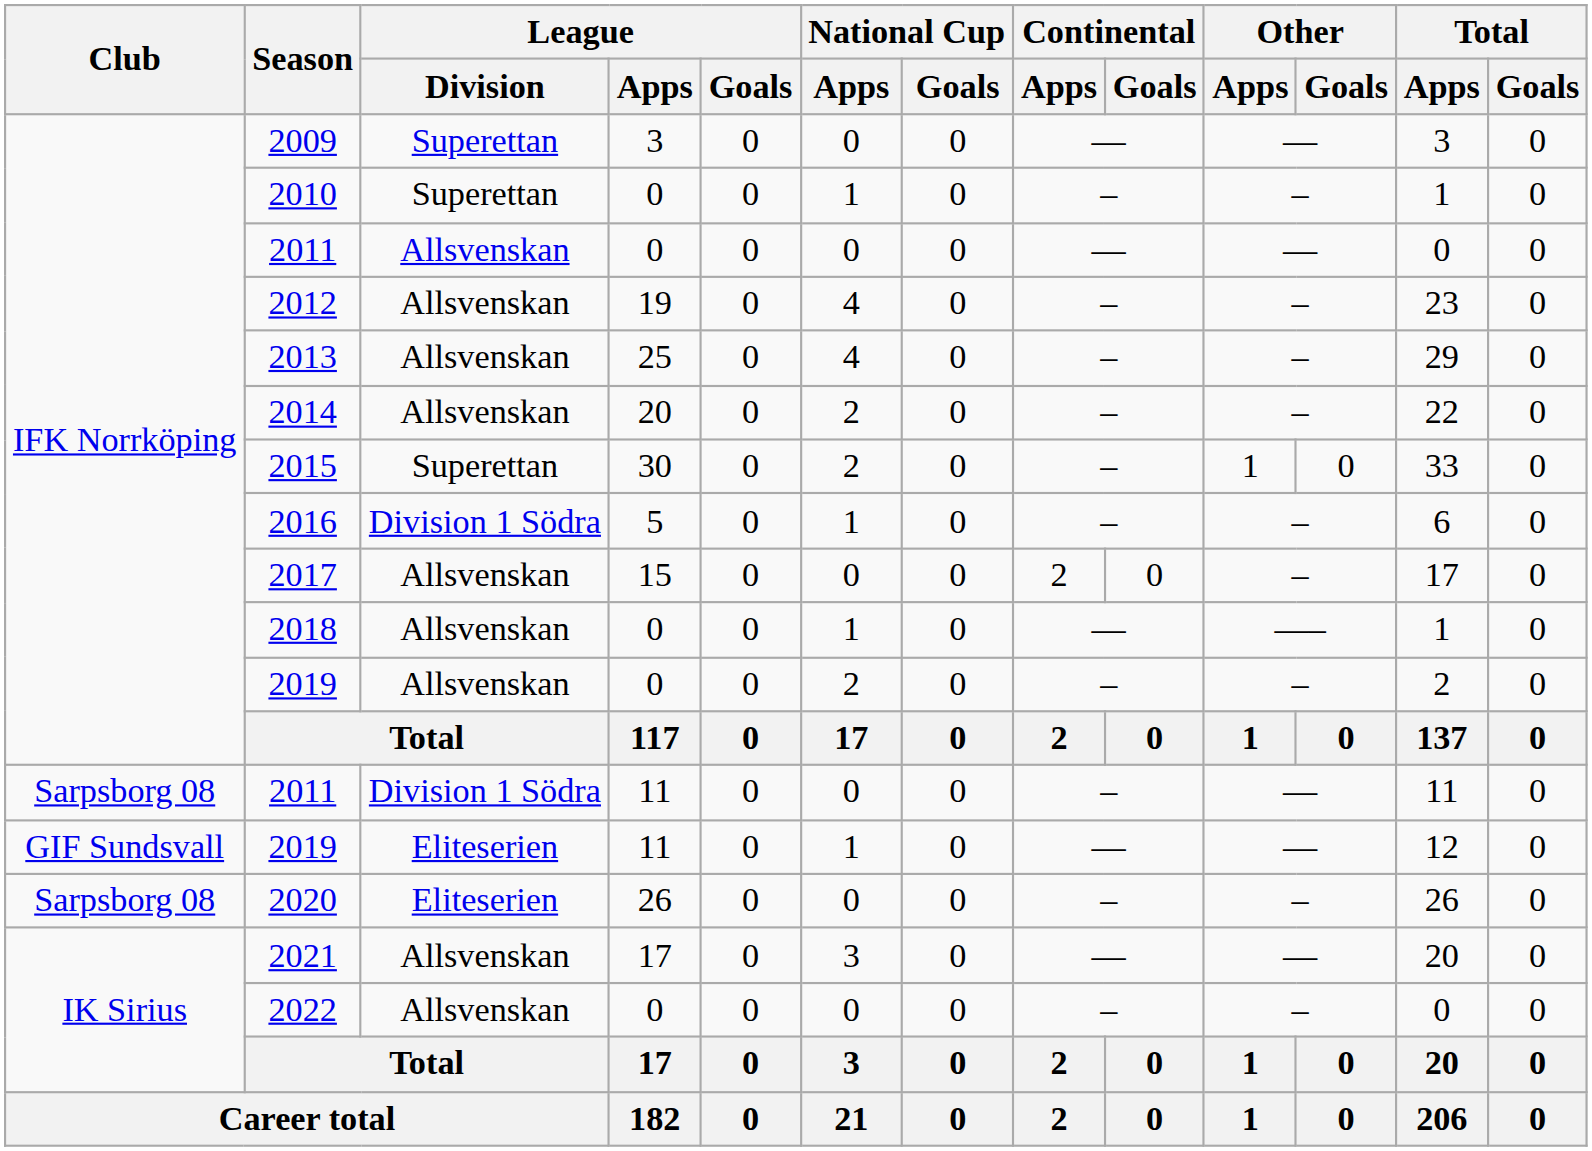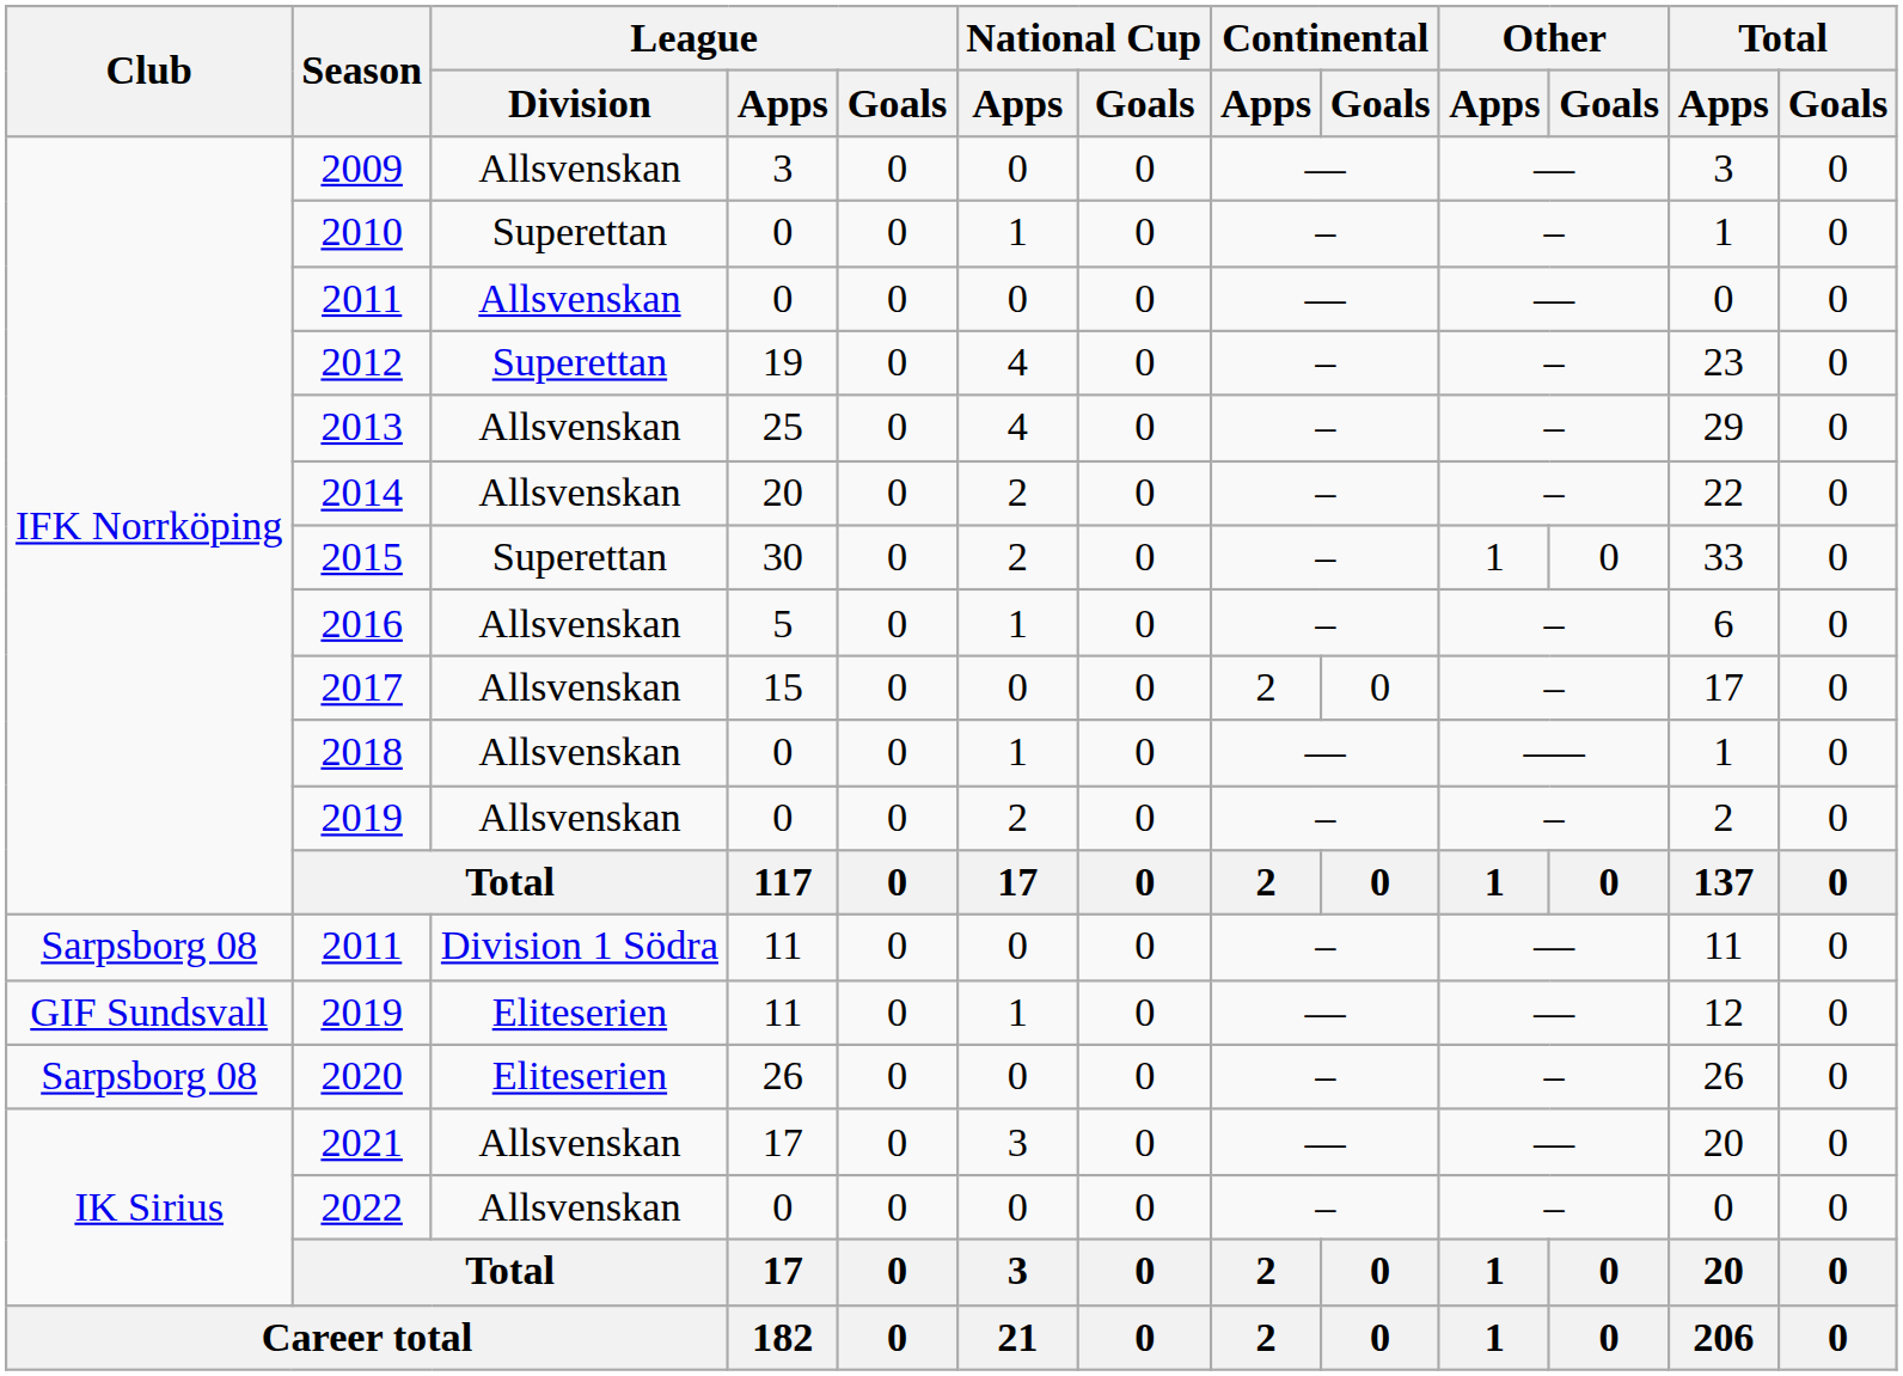2009 | League / Division: Superettan -> Allsvenskan
2012 | League / Division: Allsvenskan -> Superettan
2016 | League / Division: Division 1 Södra -> Allsvenskan
